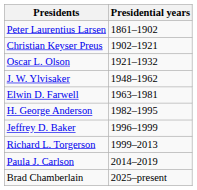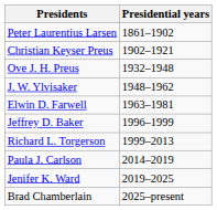- row: Oscar L. Olson | 1921–1932
+ row: Ove J. H. Preus | 1932–1948
- row: H. George Anderson | 1982–1995
+ row: Jenifer K. Ward | 2019–2025
